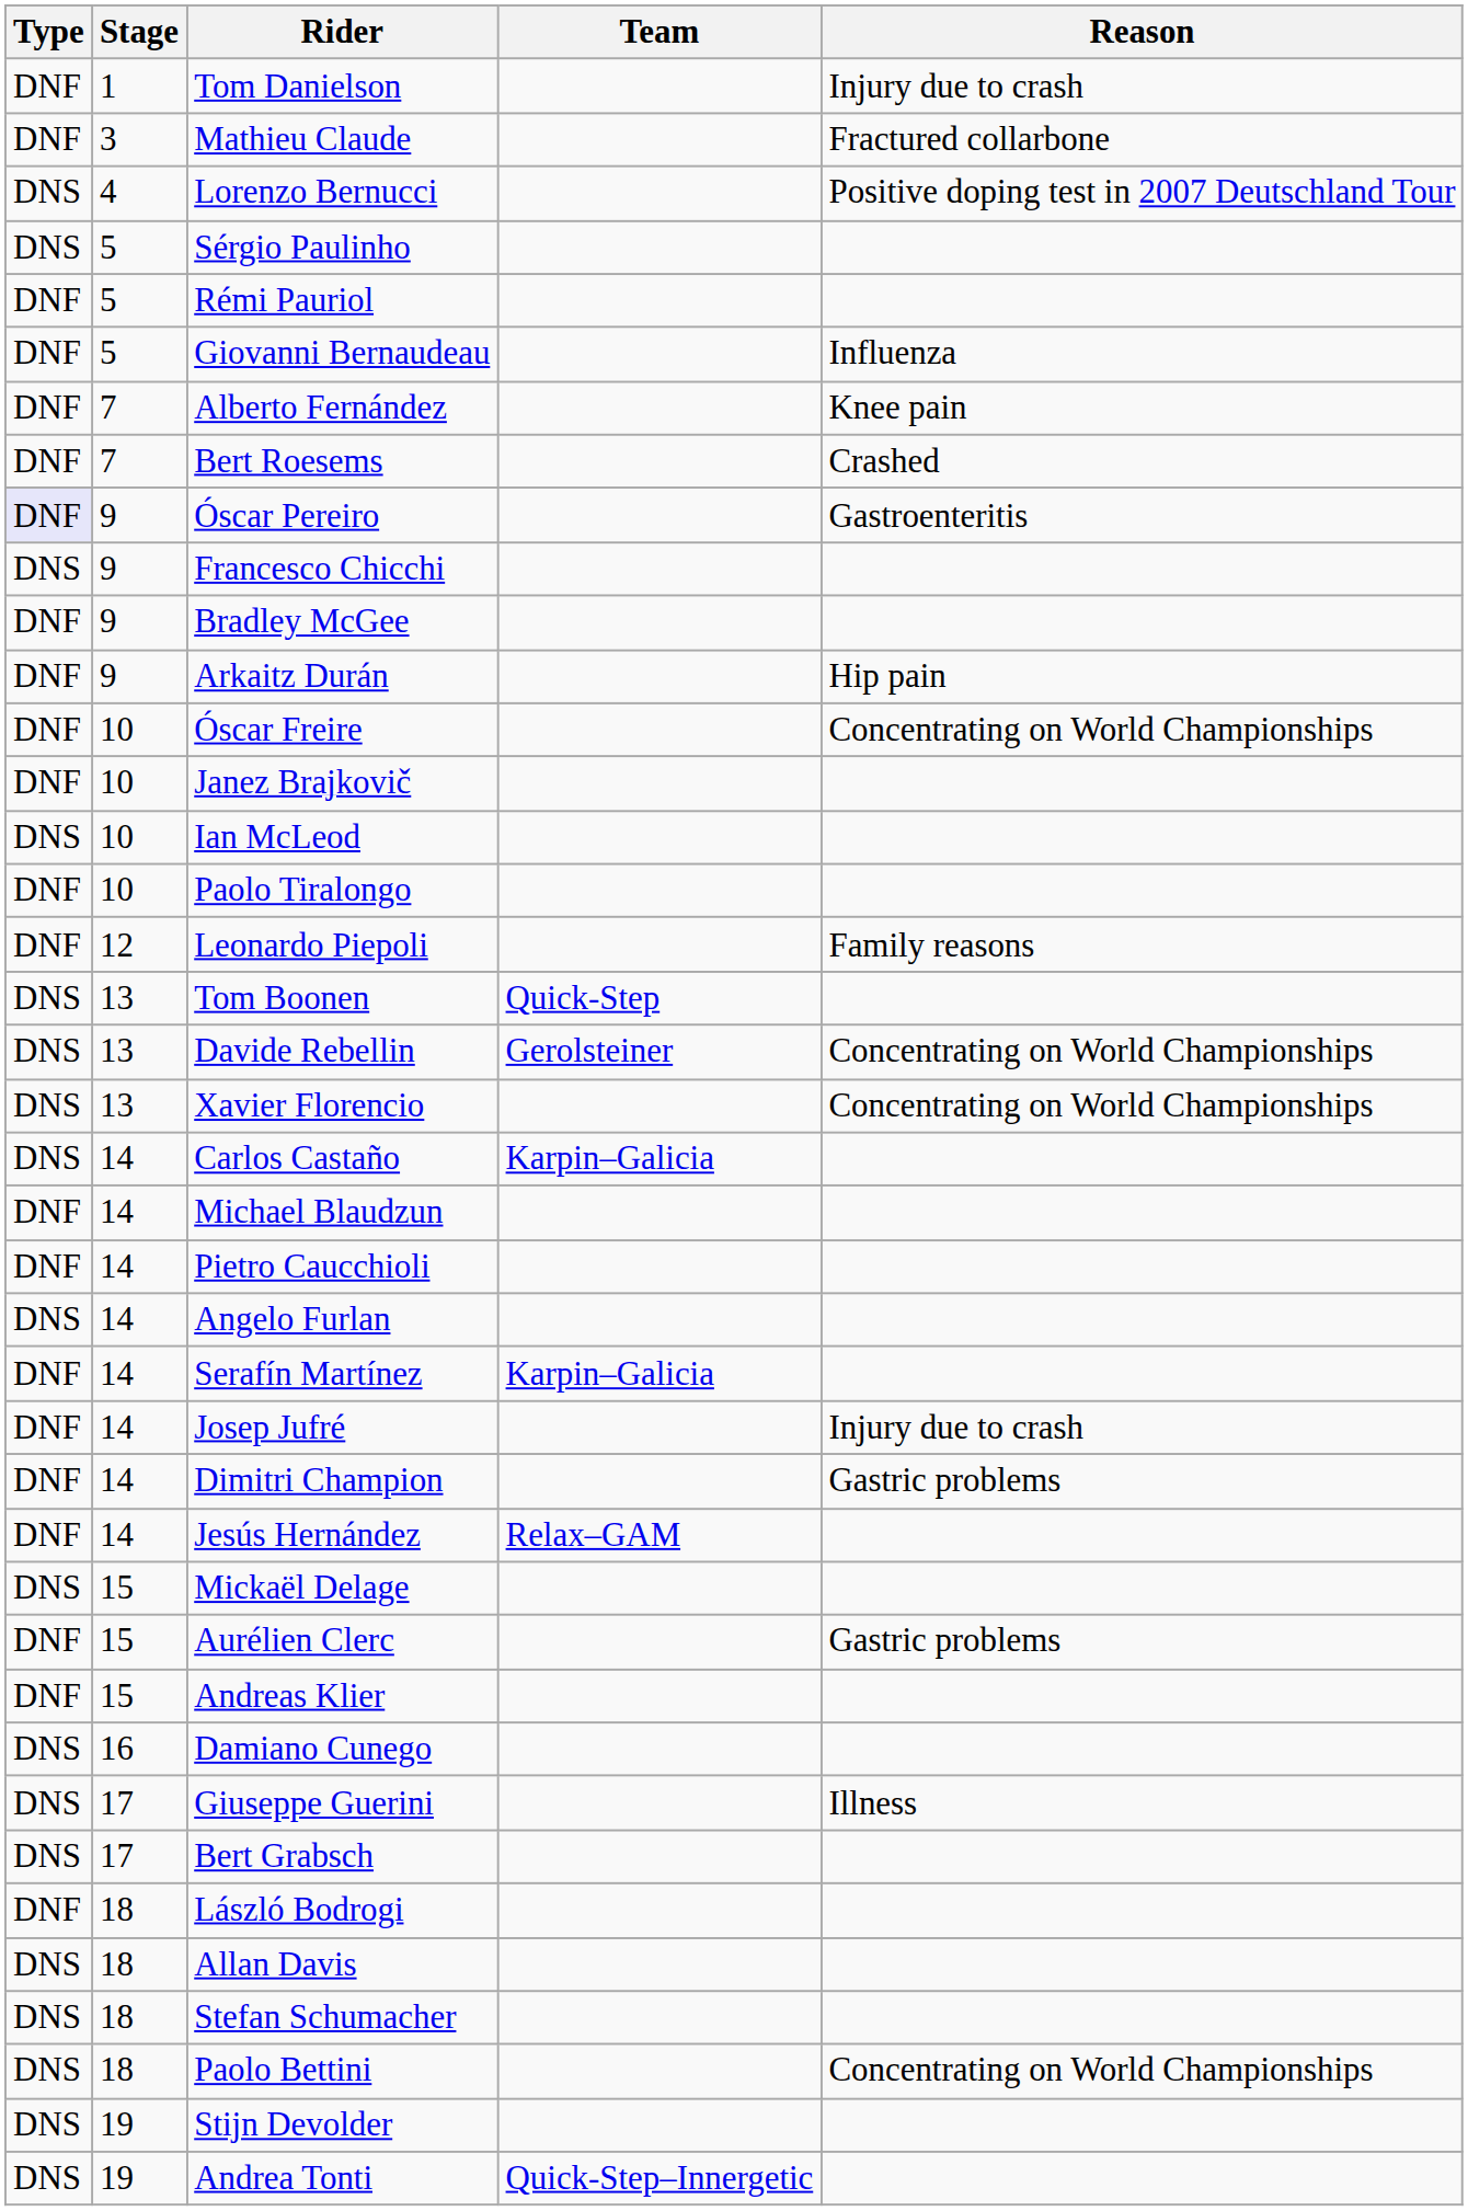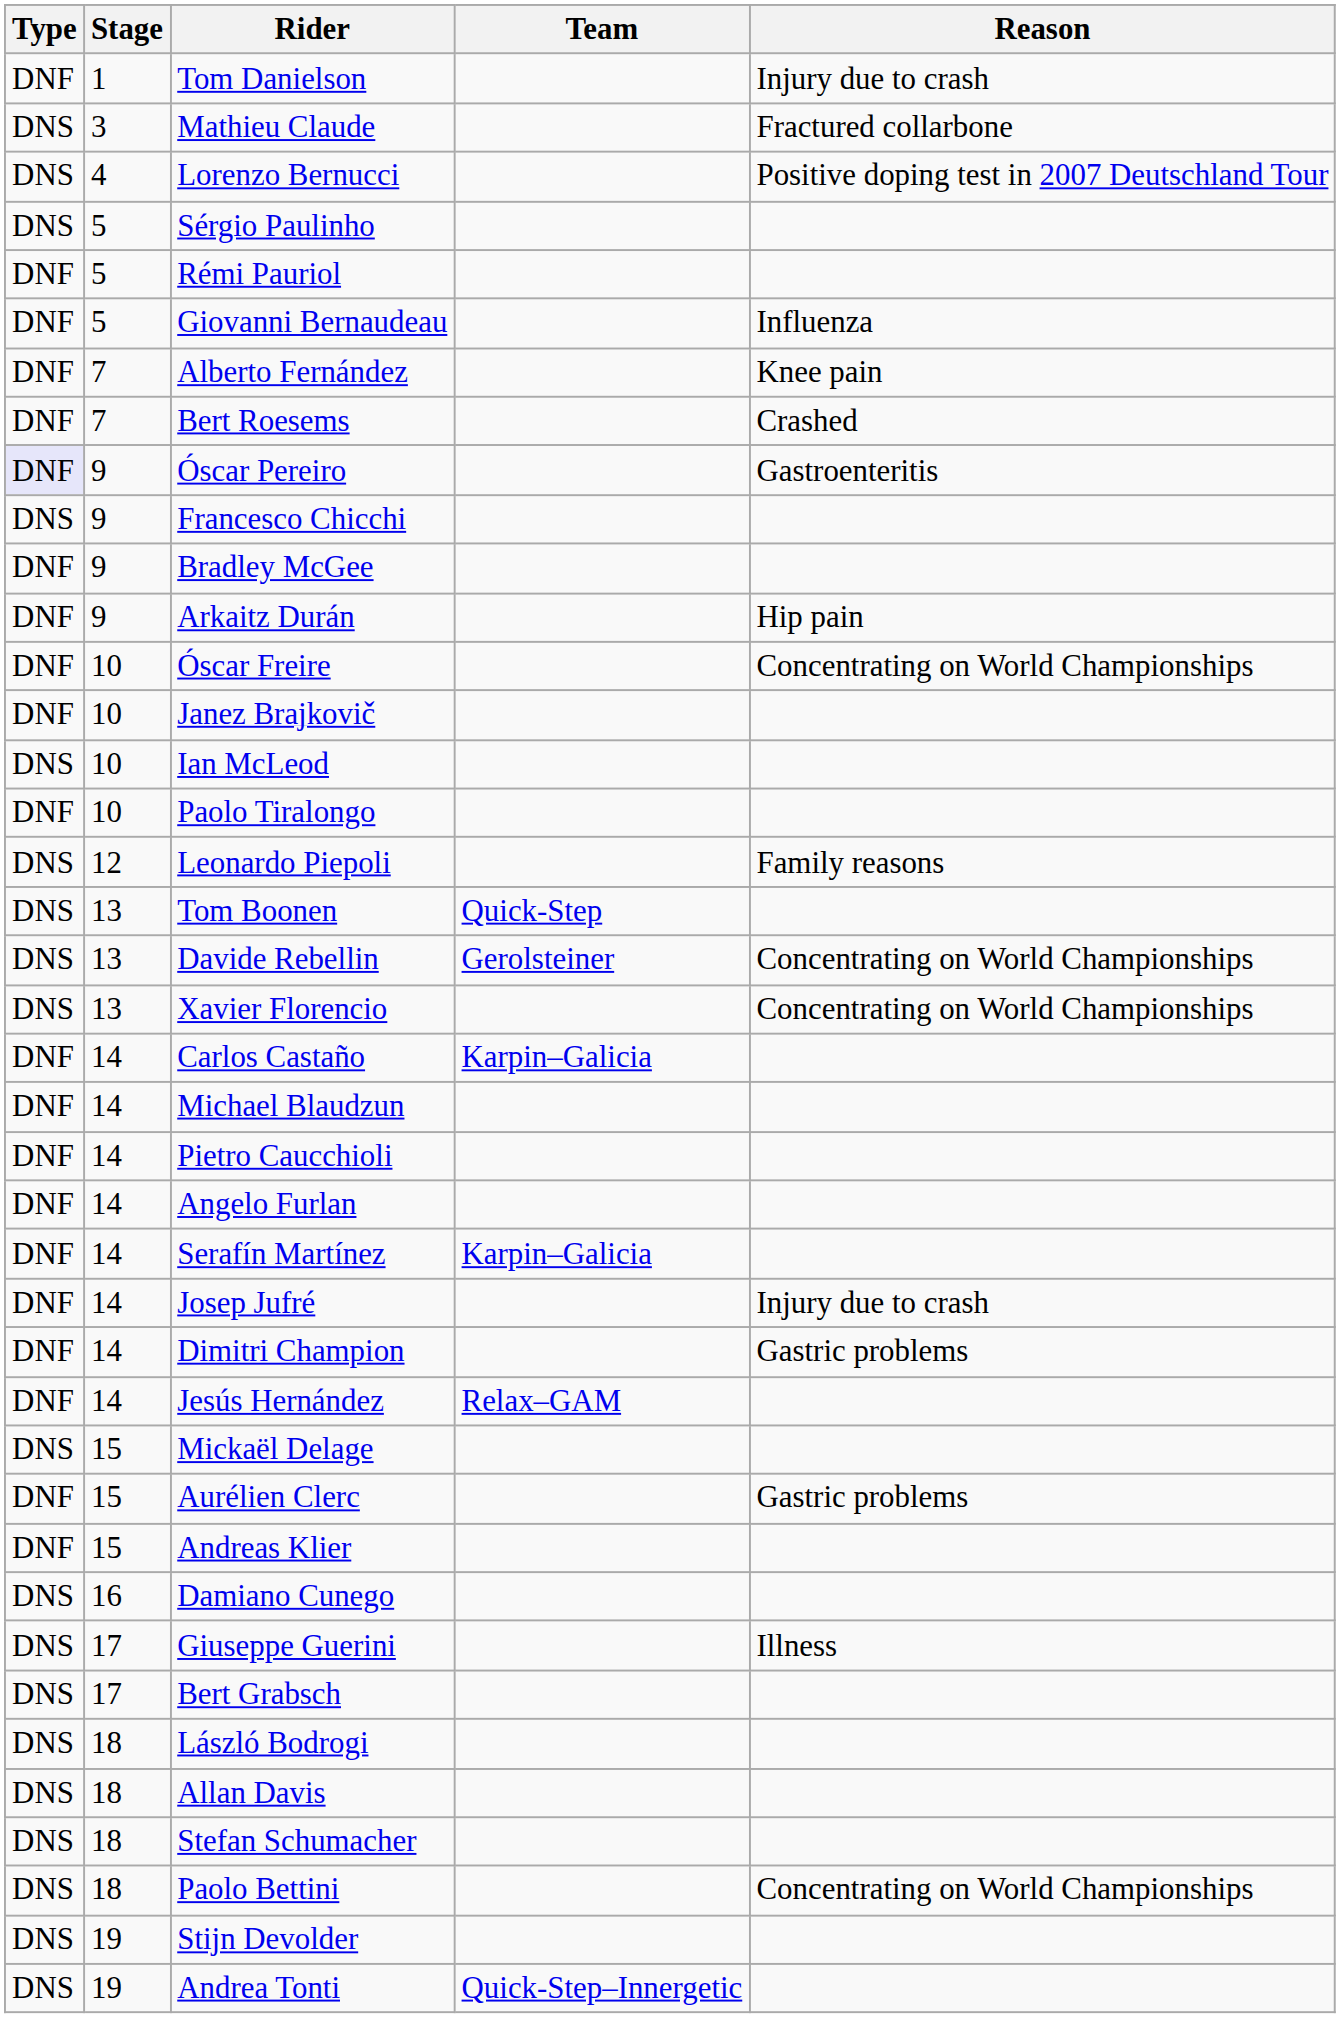Mathieu Claude | Type: DNF -> DNS
Leonardo Piepoli | Type: DNF -> DNS
Carlos Castaño | Type: DNS -> DNF
Angelo Furlan | Type: DNS -> DNF
László Bodrogi | Type: DNF -> DNS
